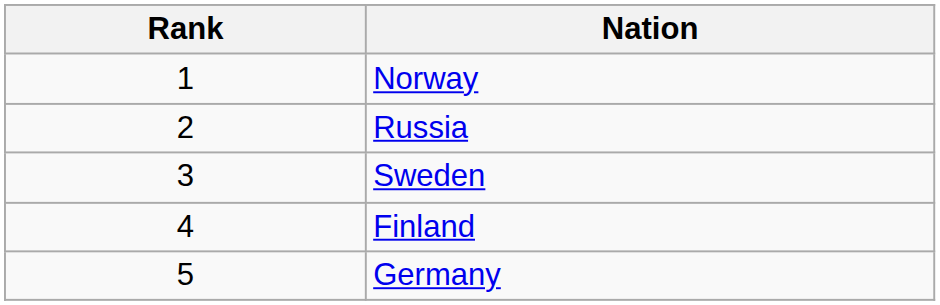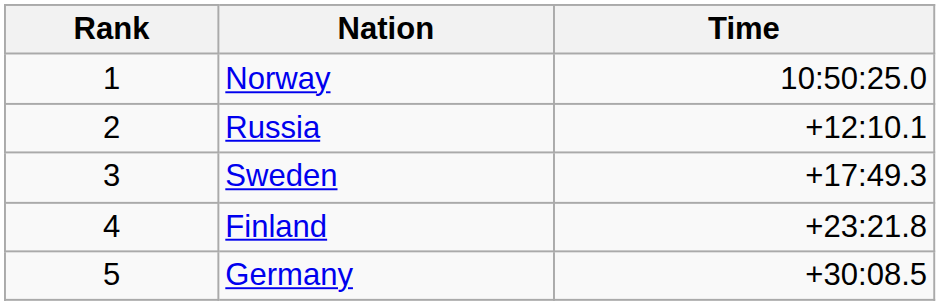+ column: Time | 10:50:25.0 | +12:10.1 | +17:49.3 | +23:21.8 | +30:08.5
